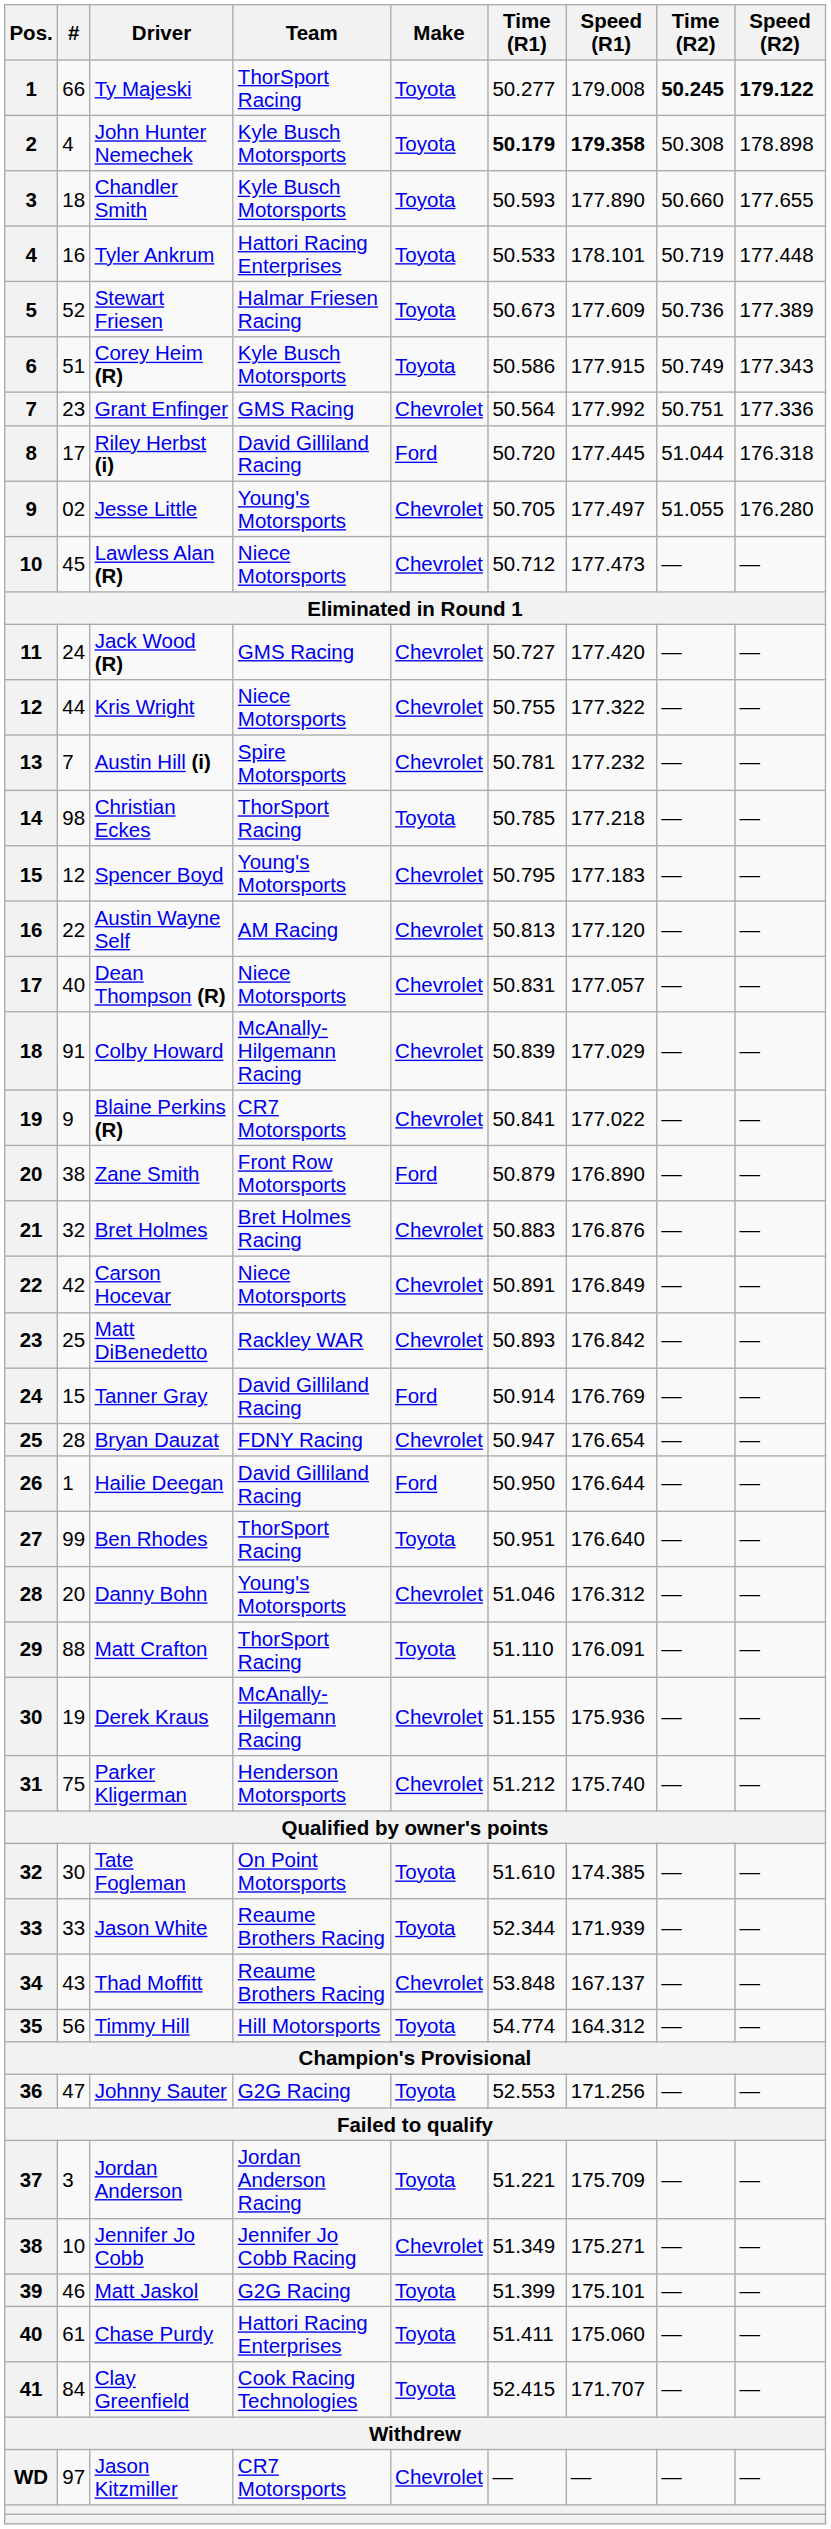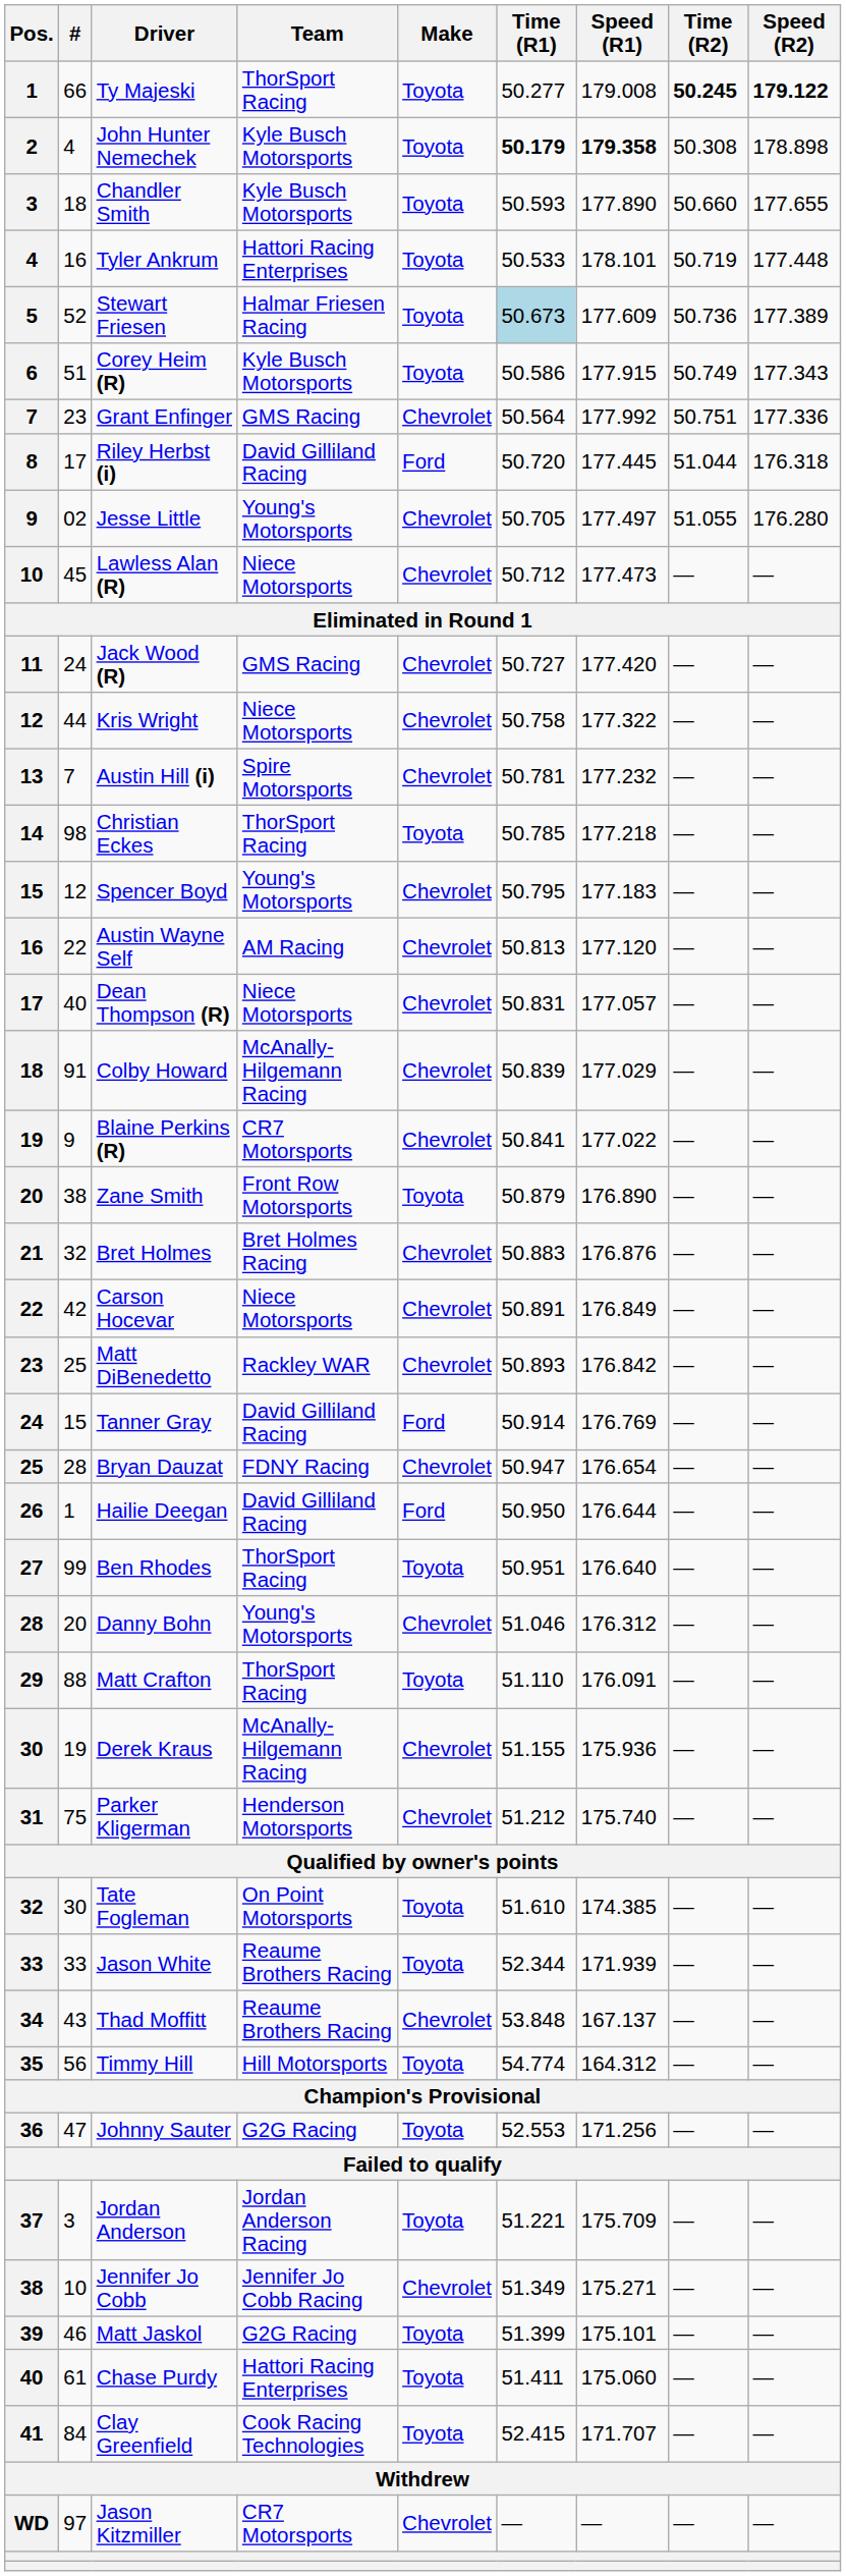Stewart Friesen | Time (R1): no background -> lightblue background
Kris Wright | Time (R1): 50.755 -> 50.758
Zane Smith | Make: Ford -> Toyota
